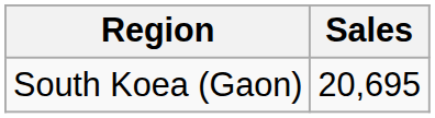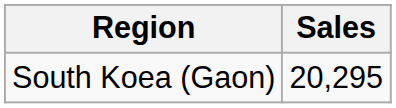South Koea (Gaon) | Sales: 20,695 -> 20,295
